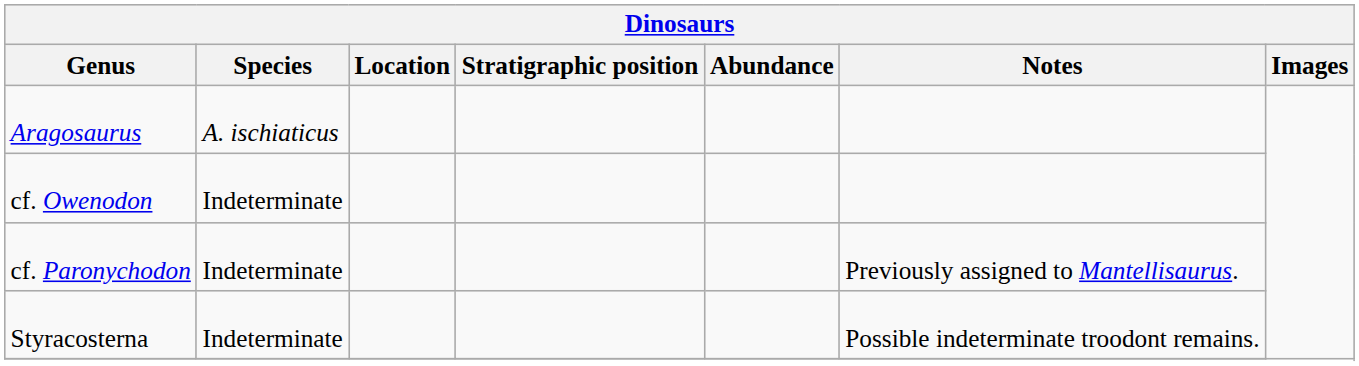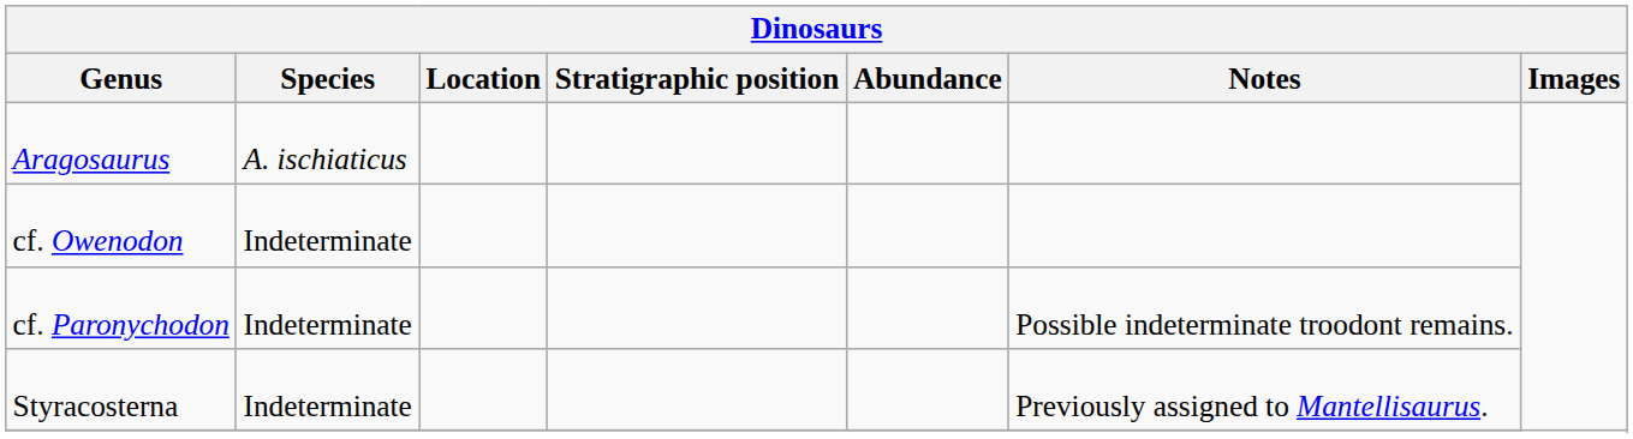cf. Paronychodon | Notes: Previously assigned to Mantellisaurus. -> Possible indeterminate troodont remains.
Styracosterna | Notes: Possible indeterminate troodont remains. -> Previously assigned to Mantellisaurus.
